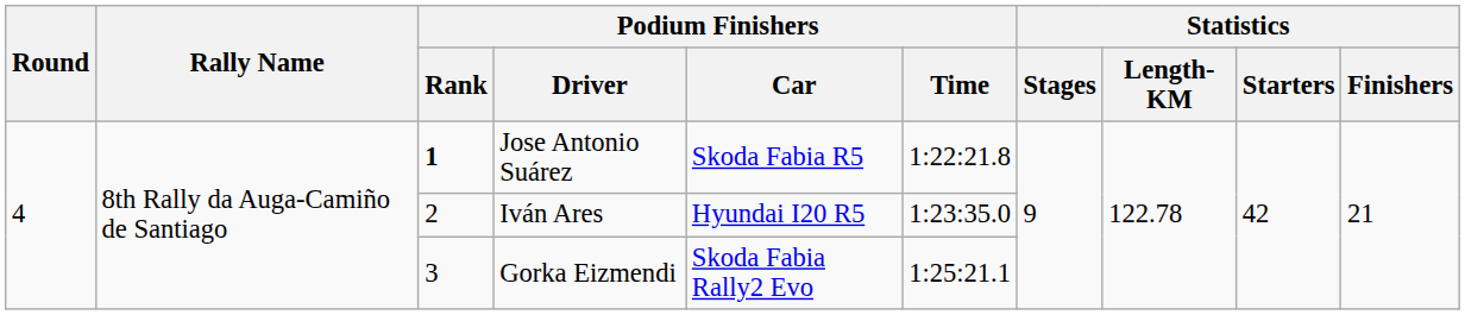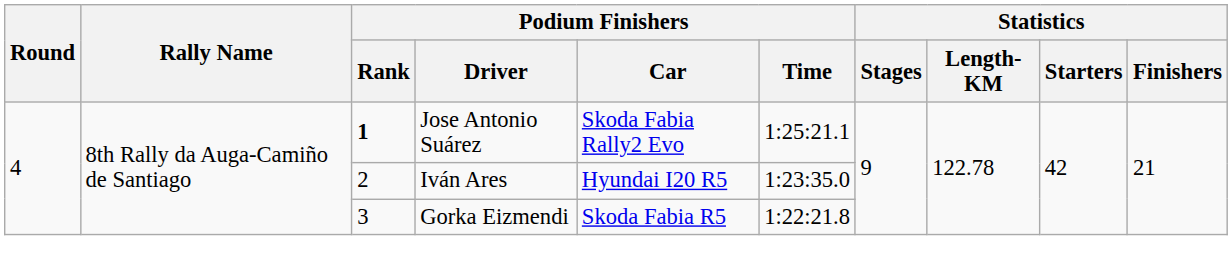Jose Antonio Suárez | Podium Finishers / Car: Skoda Fabia R5 -> Skoda Fabia Rally2 Evo
Jose Antonio Suárez | Podium Finishers / Time: 1:22:21.8 -> 1:25:21.1
Gorka Eizmendi | Podium Finishers / Car: Skoda Fabia Rally2 Evo -> Skoda Fabia R5
Gorka Eizmendi | Podium Finishers / Time: 1:25:21.1 -> 1:22:21.8
